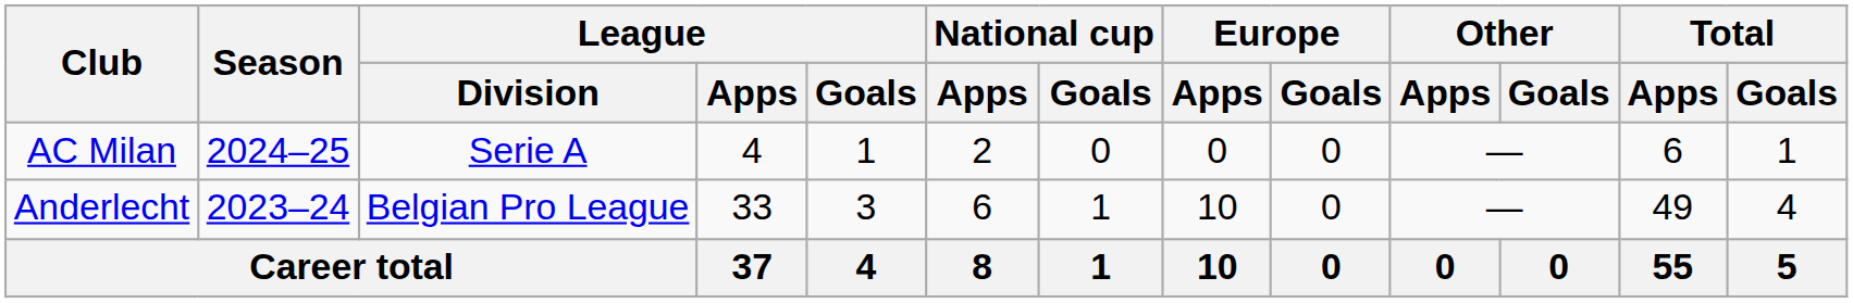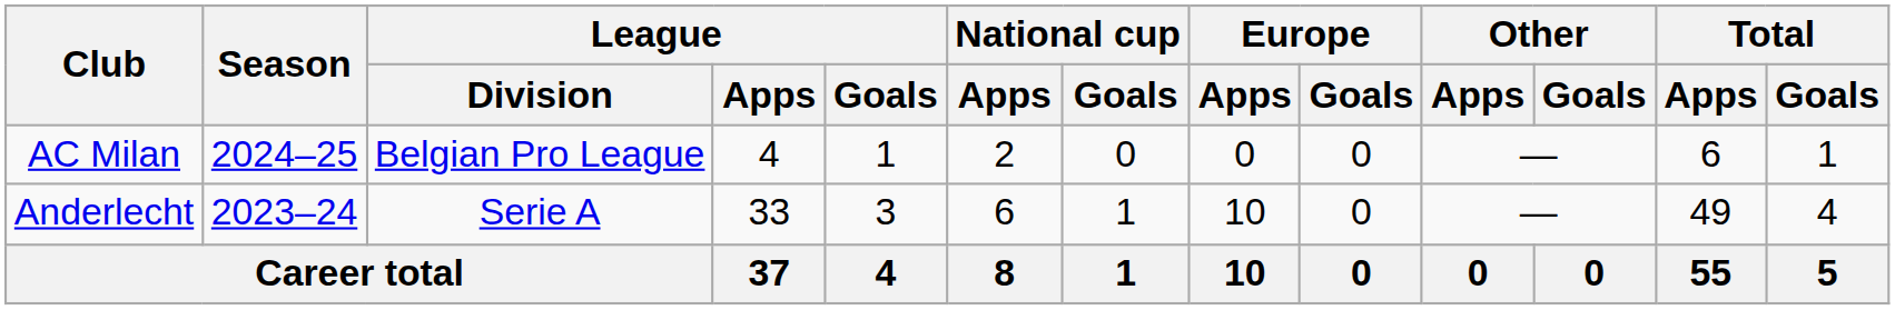AC Milan | League / Division: Serie A -> Belgian Pro League
Anderlecht | League / Division: Belgian Pro League -> Serie A
